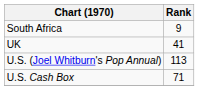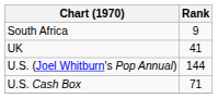U.S. (Joel Whitburn's Pop Annual) | Rank: 113 -> 144
